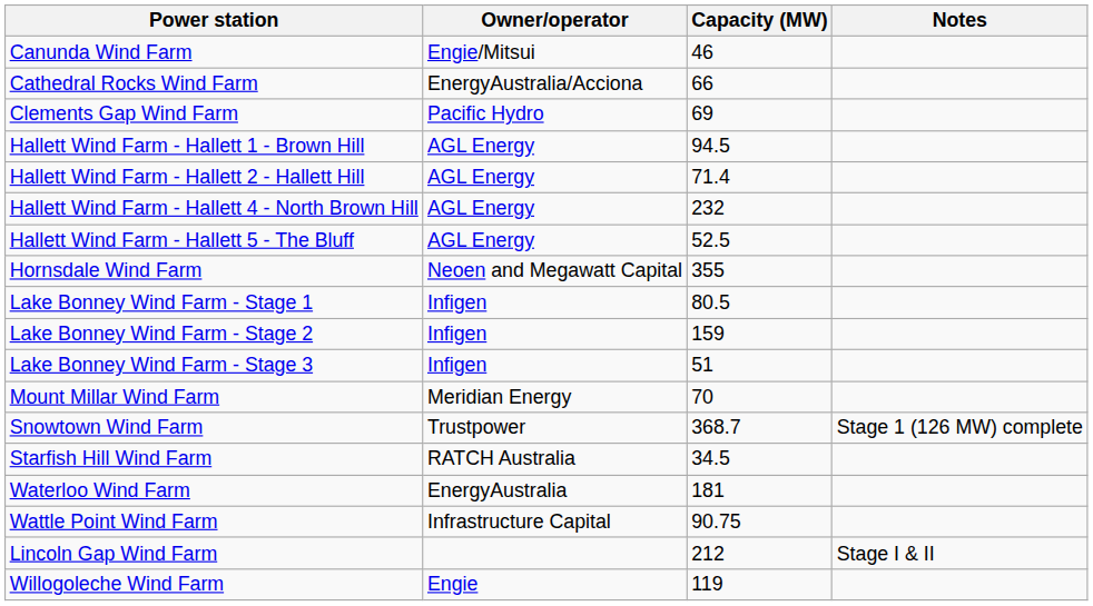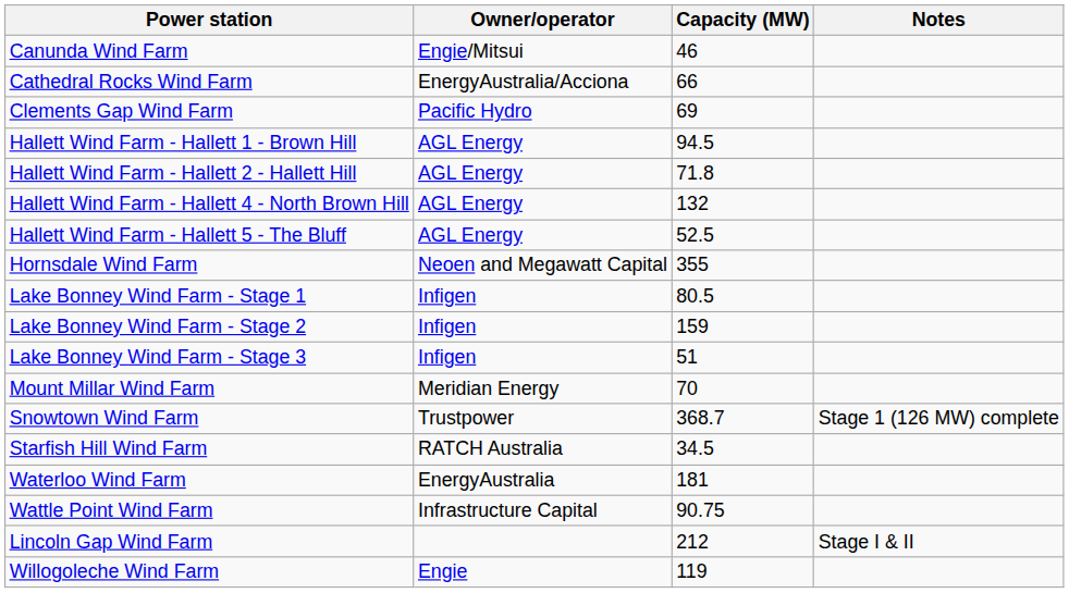Hallett Wind Farm - Hallett 2 - Hallett Hill | Capacity (MW): 71.4 -> 71.8
Hallett Wind Farm - Hallett 4 - North Brown Hill | Capacity (MW): 232 -> 132
